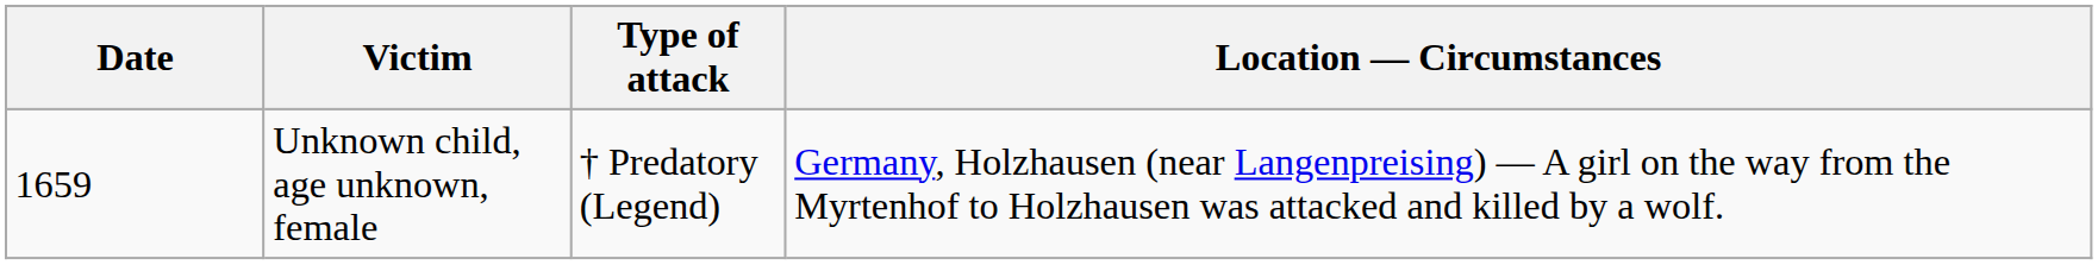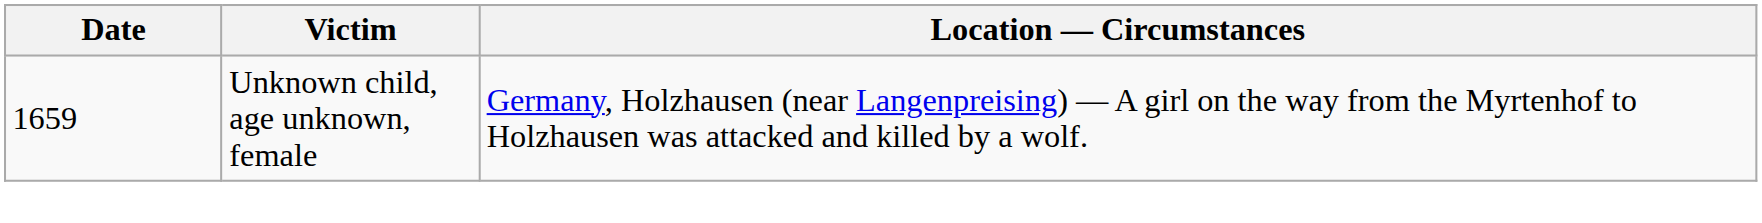- column: Type of attack | † Predatory (Legend)
